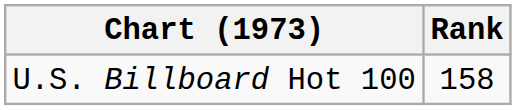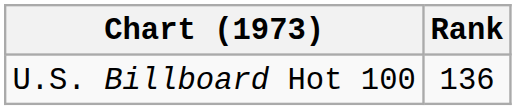U.S. Billboard Hot 100 | Rank: 158 -> 136
